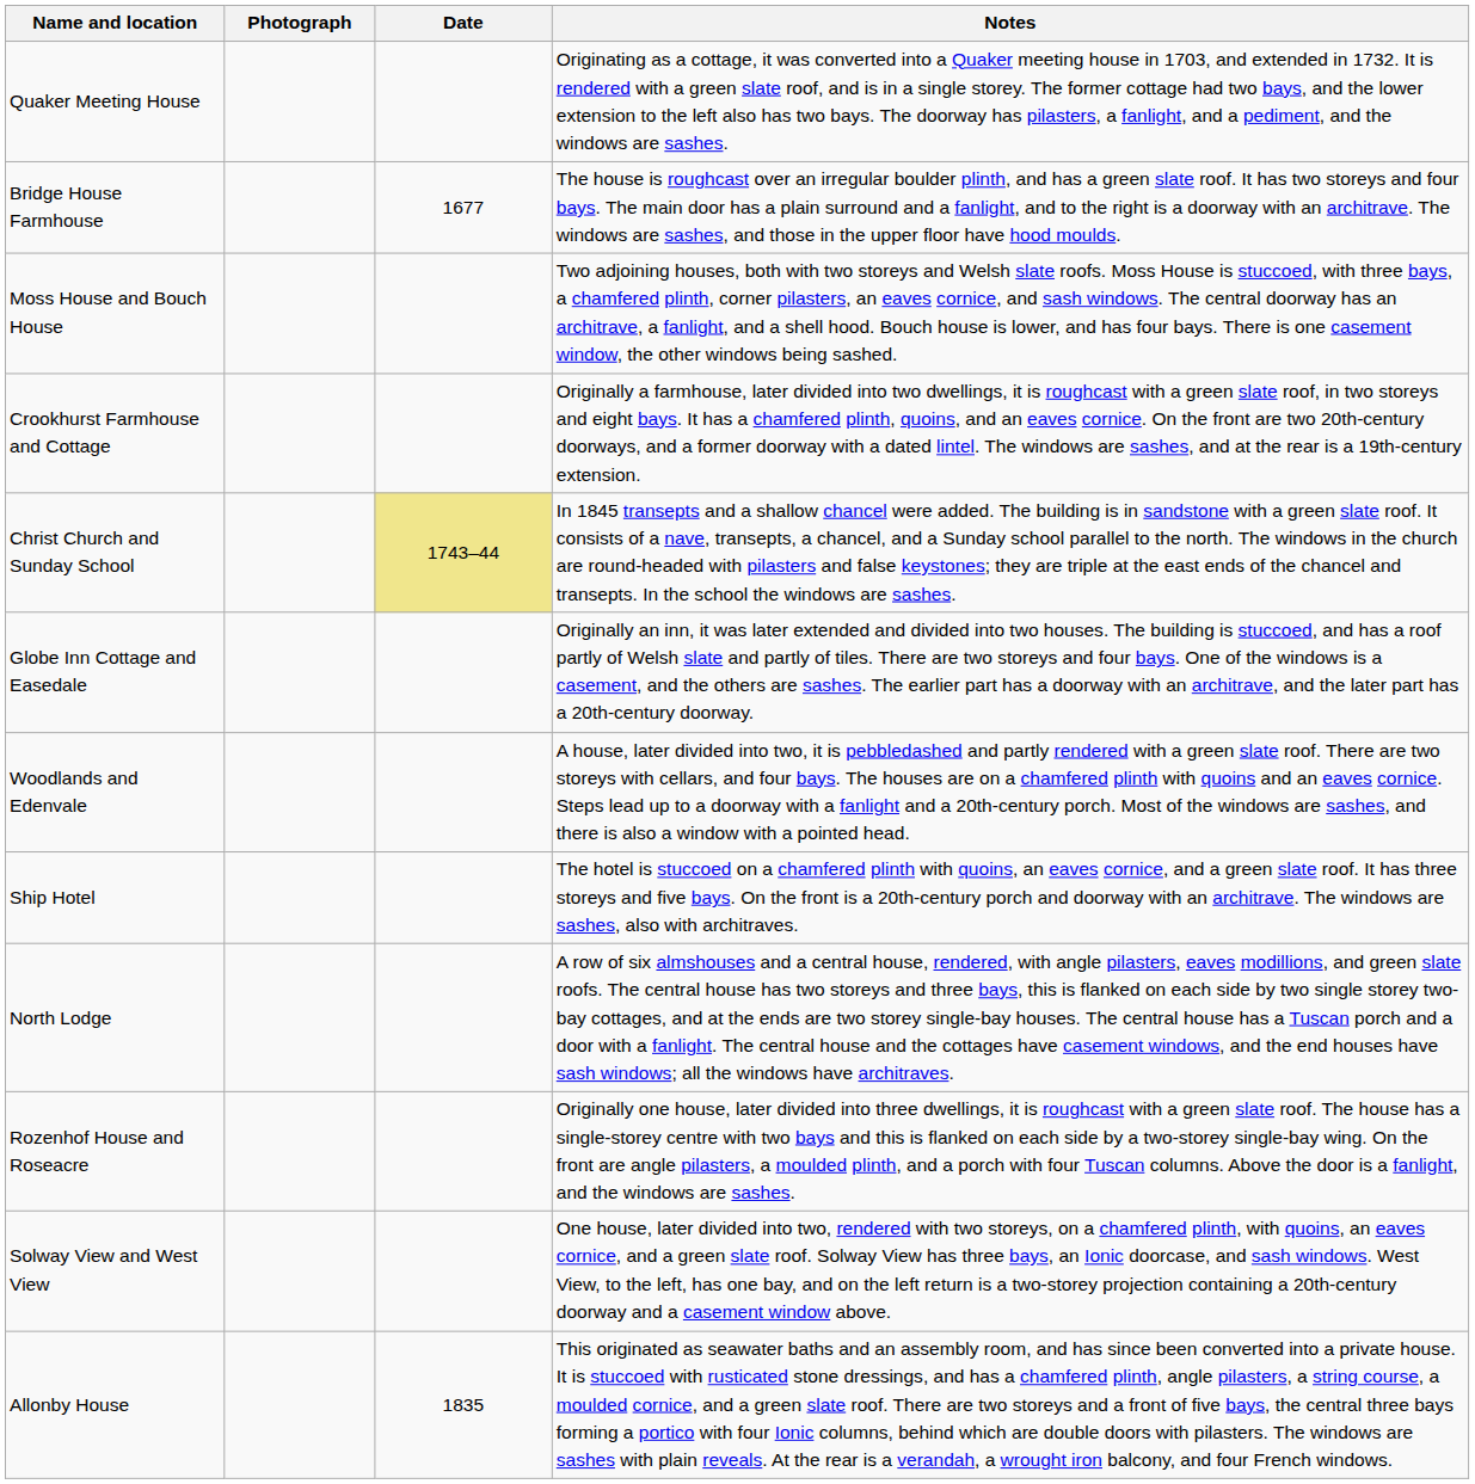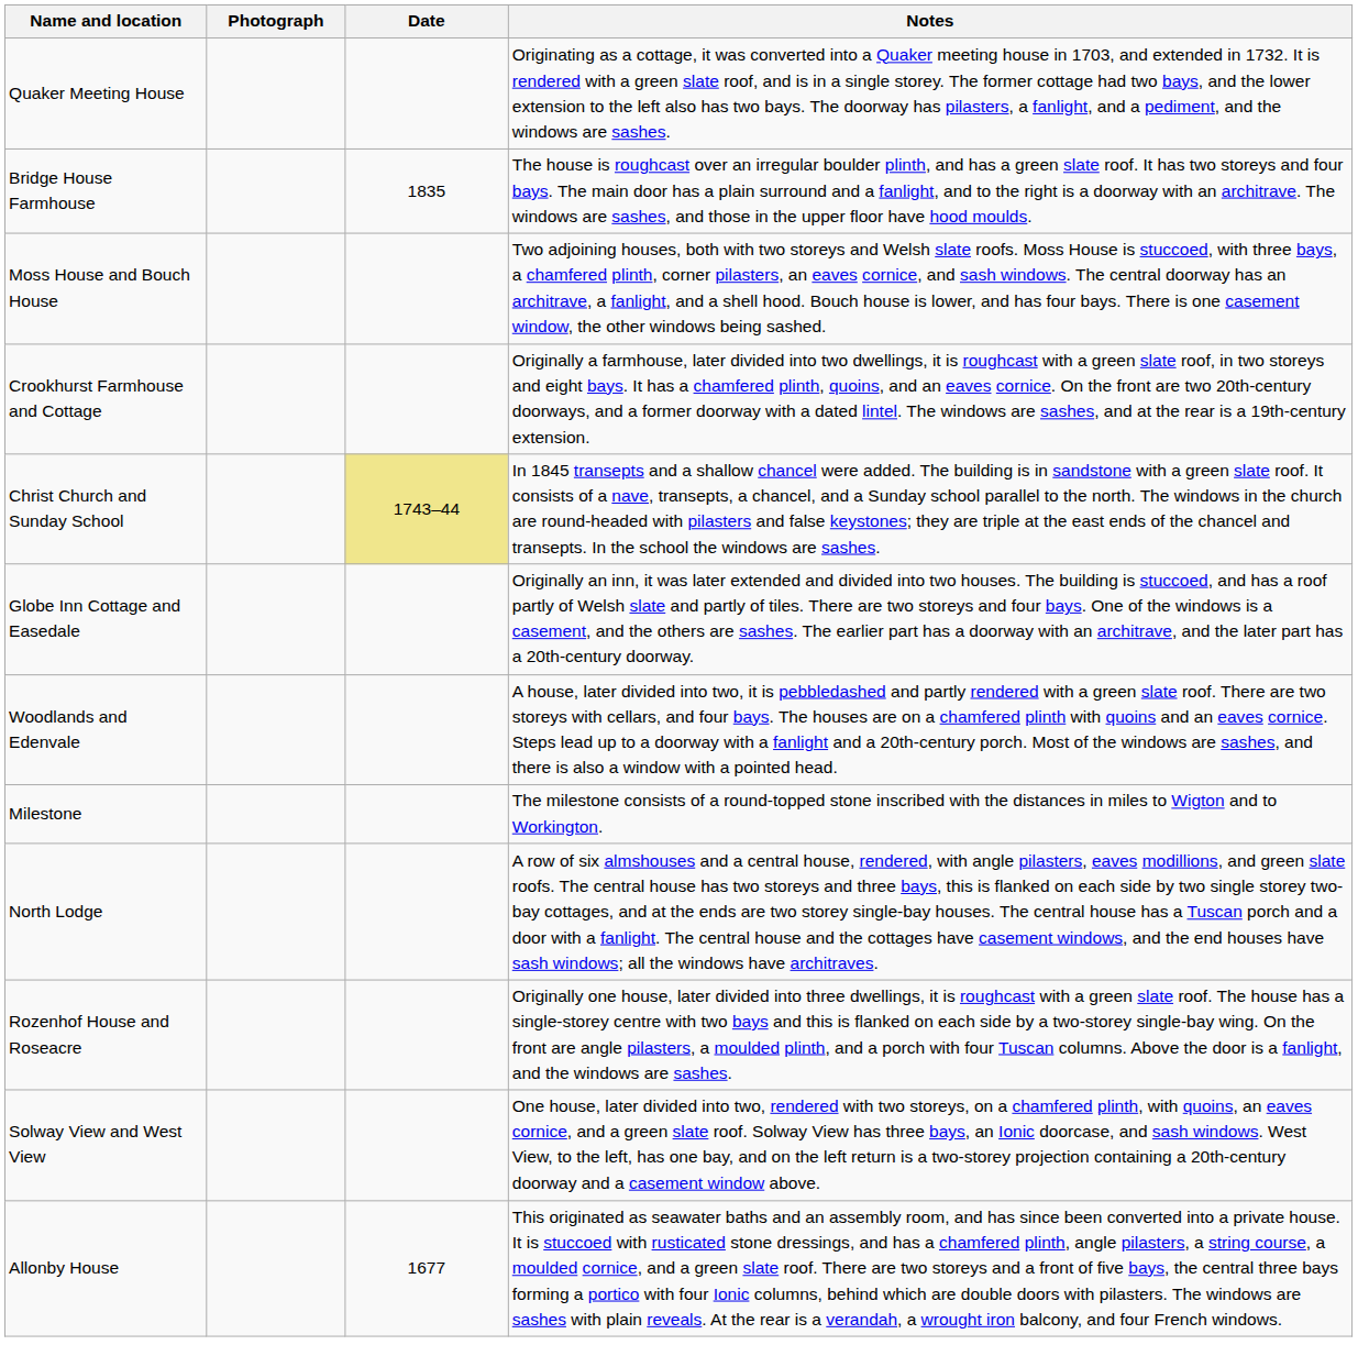Bridge House Farmhouse | Date: 1677 -> 1835
+ row: Milestone | The milestone consists of a round-topped stone inscribed with the distances in miles to Wigton and to Workington.
- row: Ship Hotel | The hotel is stuccoed on a chamfered plinth with quoins, an eaves cornice, and a green slate roof. It has three storeys and five bays. On the front is a 20th-century porch and doorway with an architrave. The windows are sashes, also with architraves.
Allonby House | Date: 1835 -> 1677
